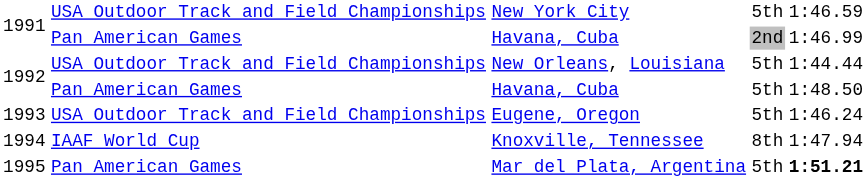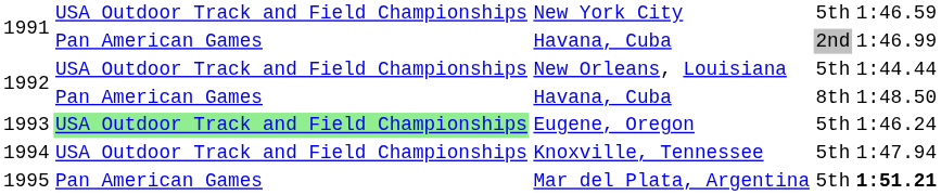1992 / Havana, Cuba | column 4: 5th -> 8th
1993 | column 2: no background -> lightgreen background
1994 | column 2: IAAF World Cup -> USA Outdoor Track and Field Championships
1994 | column 4: 8th -> 5th
